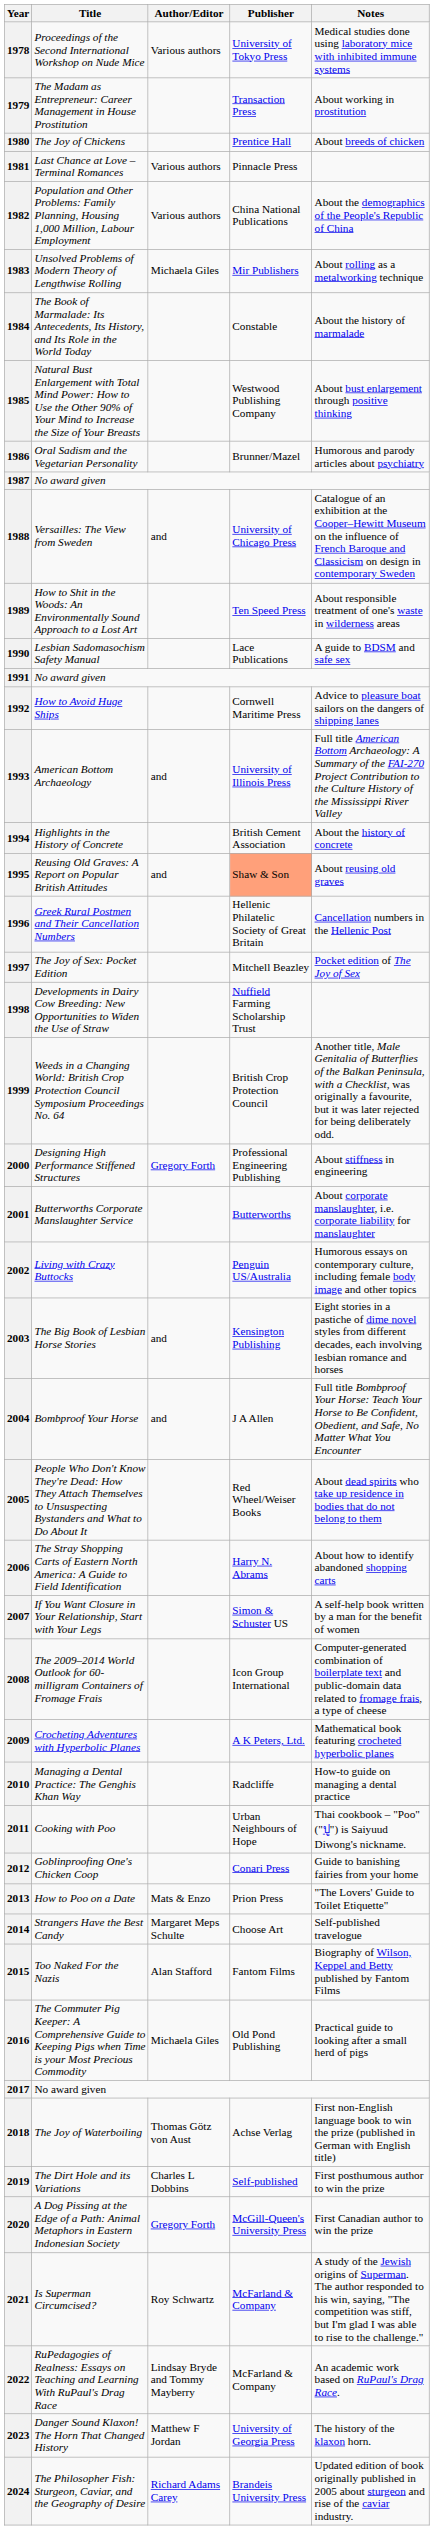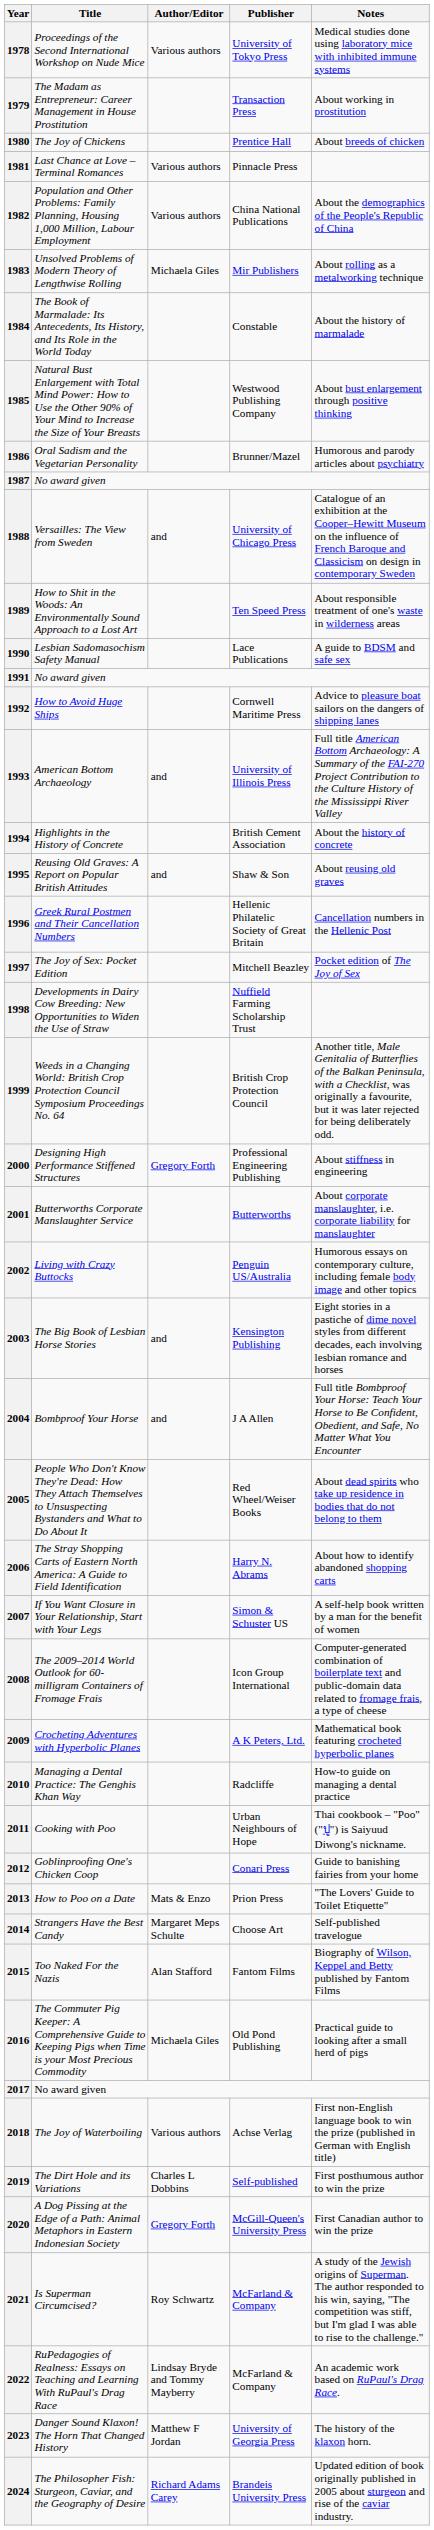1995 | Publisher: lightsalmon background -> no background
2018 | Author/Editor: Thomas Götz von Aust -> Various authors
